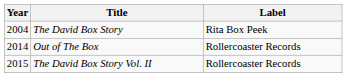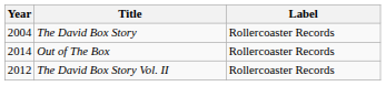The David Box Story | Label: Rita Box Peek -> Rollercoaster Records
The David Box Story Vol. II | Year: 2015 -> 2012
